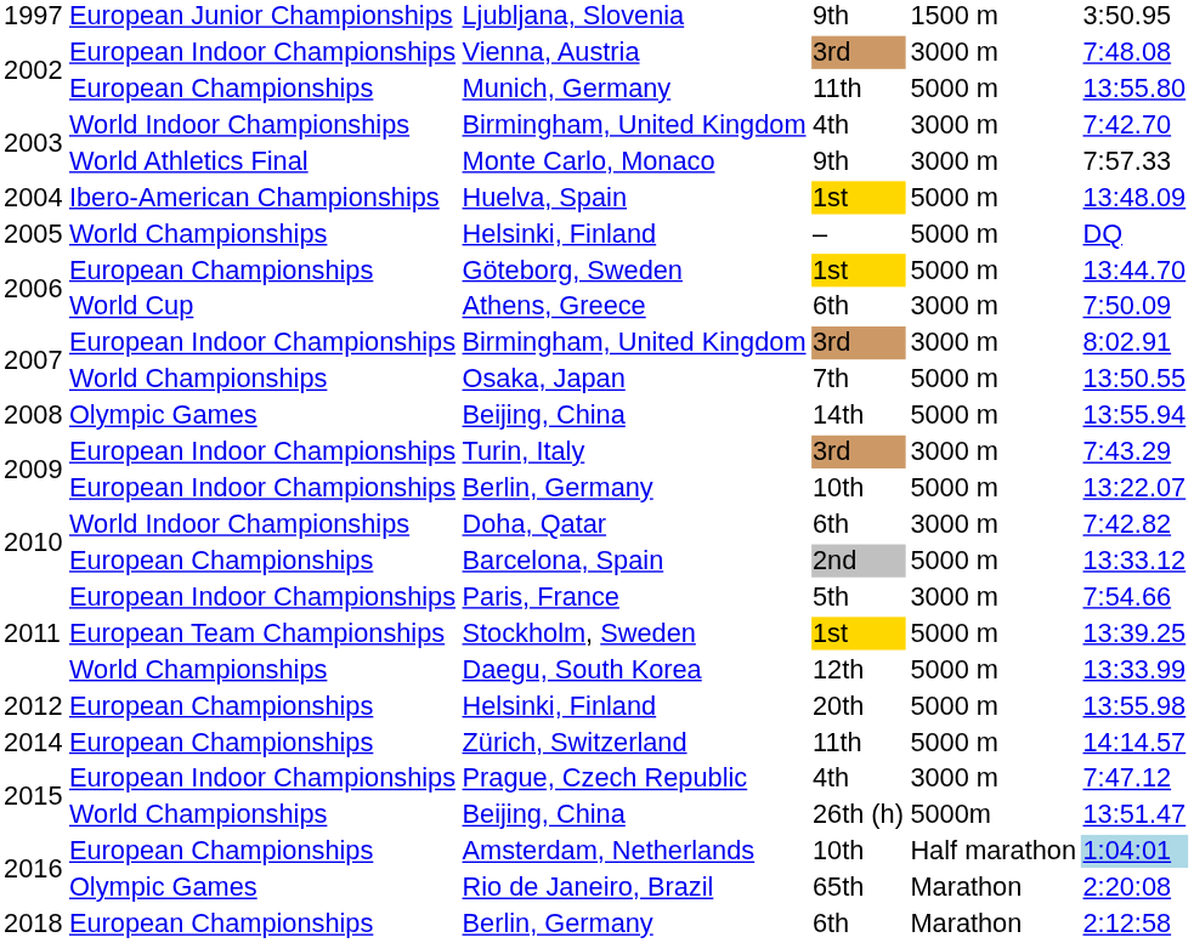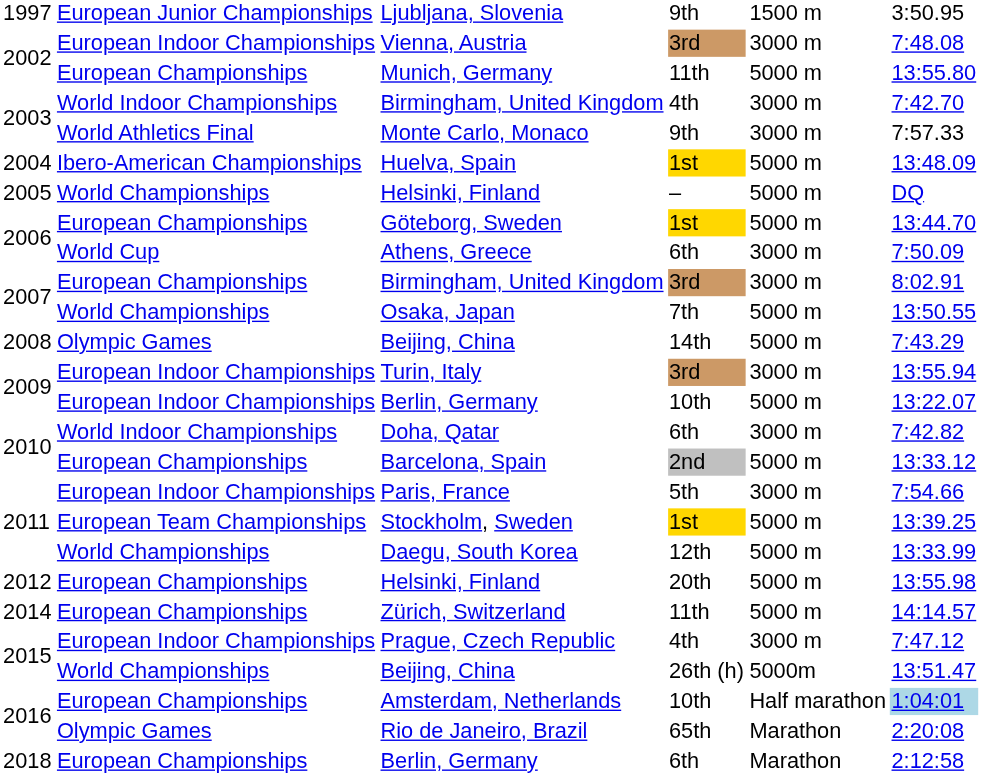Birmingham, United Kingdom / 3rd | column 2: European Indoor Championships -> European Championships
Beijing, China / 14th | column 6: 13:55.94 -> 7:43.29
Turin, Italy | column 6: 7:43.29 -> 13:55.94
